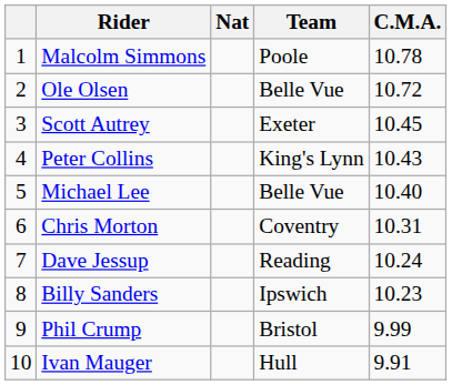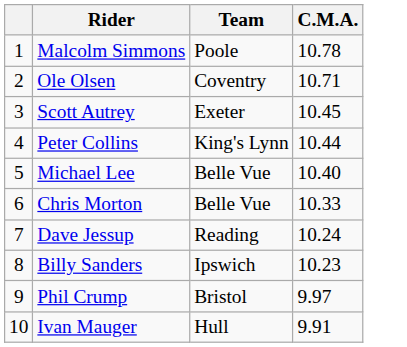- column: Nat
Ole Olsen | Team: Belle Vue -> Coventry
Ole Olsen | C.M.A.: 10.72 -> 10.71
Peter Collins | C.M.A.: 10.43 -> 10.44
Chris Morton | Team: Coventry -> Belle Vue
Chris Morton | C.M.A.: 10.31 -> 10.33
Phil Crump | C.M.A.: 9.99 -> 9.97
